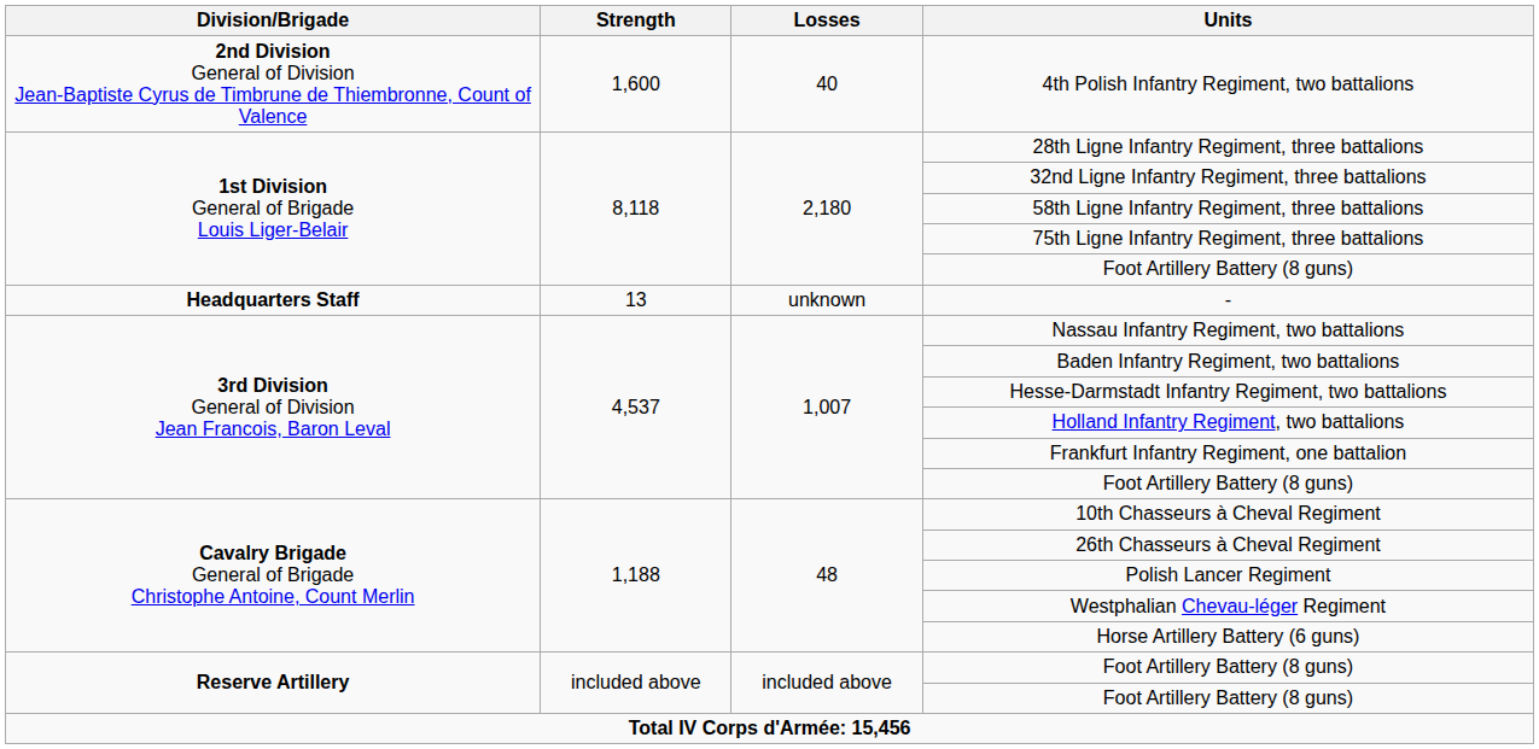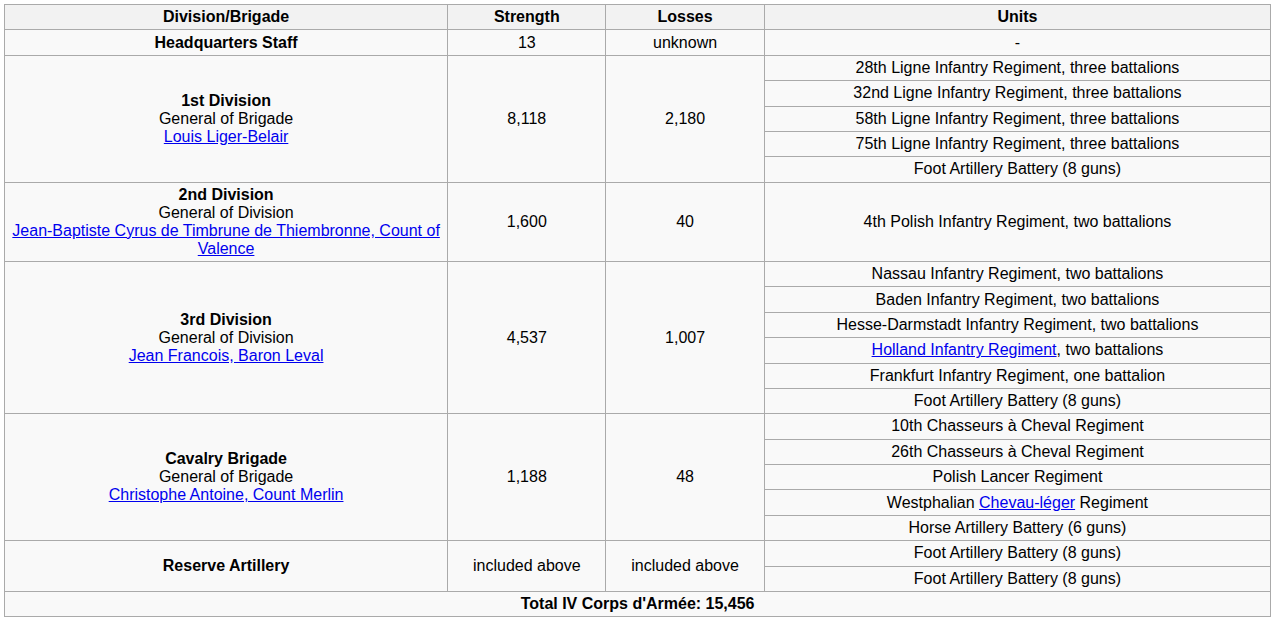rows swapped: - <-> 4th Polish Infantry Regiment, two battalions
